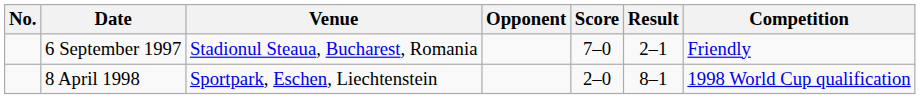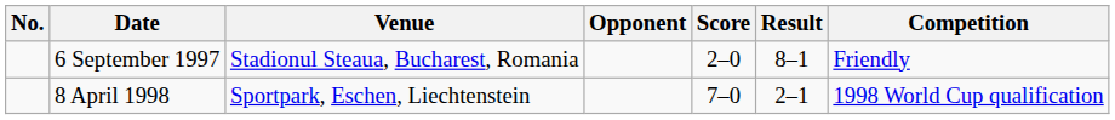6 September 1997 | Score: 7–0 -> 2–0
6 September 1997 | Result: 2–1 -> 8–1
8 April 1998 | Score: 2–0 -> 7–0
8 April 1998 | Result: 8–1 -> 2–1
